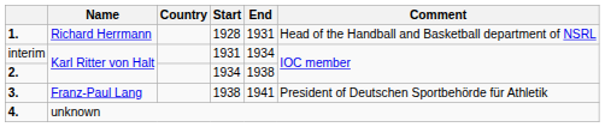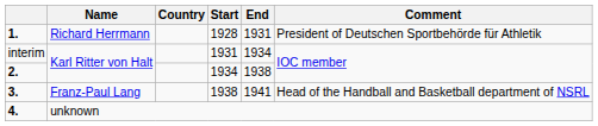1. | Comment: Head of the Handball and Basketball department of NSRL -> President of Deutschen Sportbehörde für Athletik
3. | Comment: President of Deutschen Sportbehörde für Athletik -> Head of the Handball and Basketball department of NSRL
